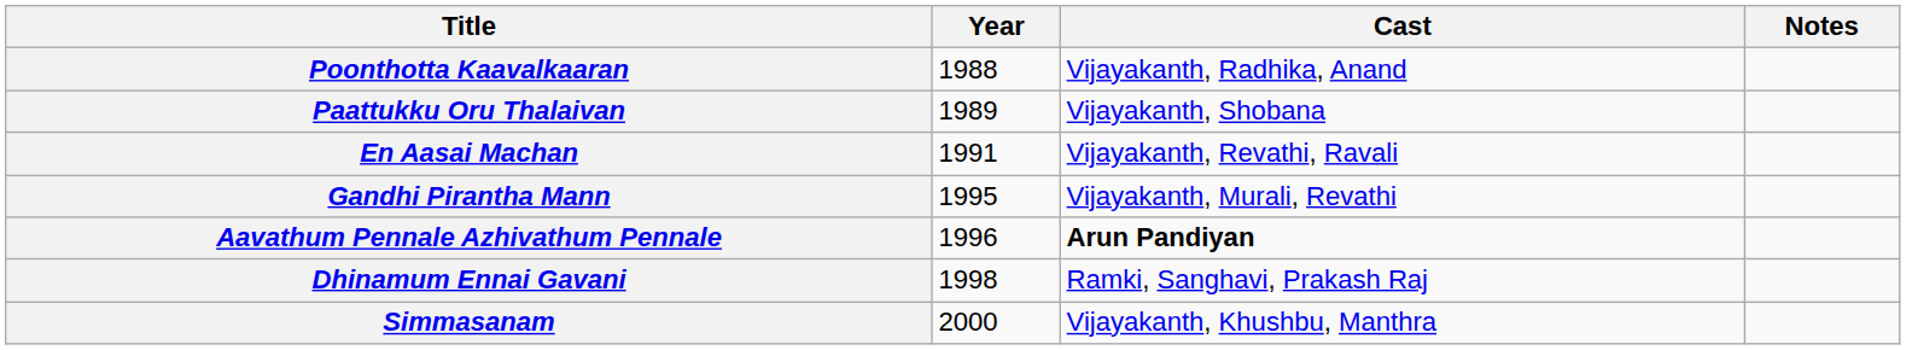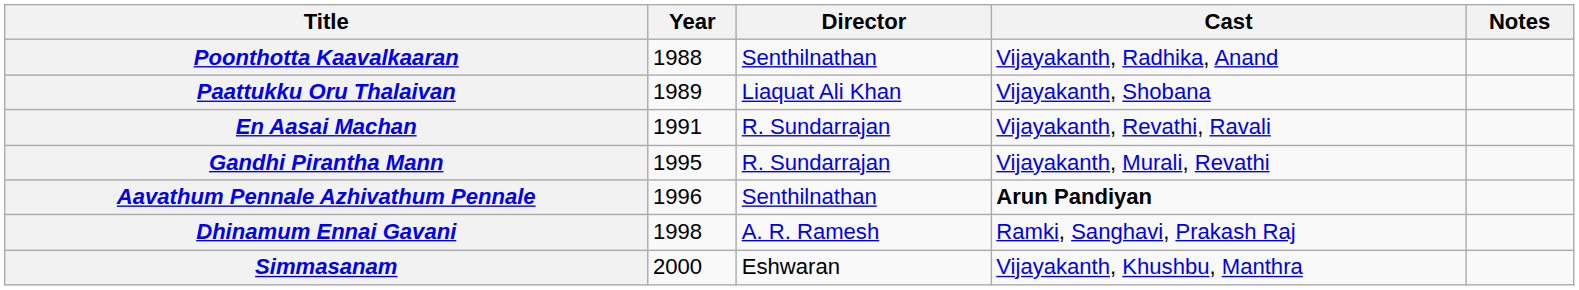+ column: Director | Senthilnathan | Liaquat Ali Khan | R. Sundarrajan | R. Sundarrajan | Senthilnathan | A. R. Ramesh | Eshwaran
